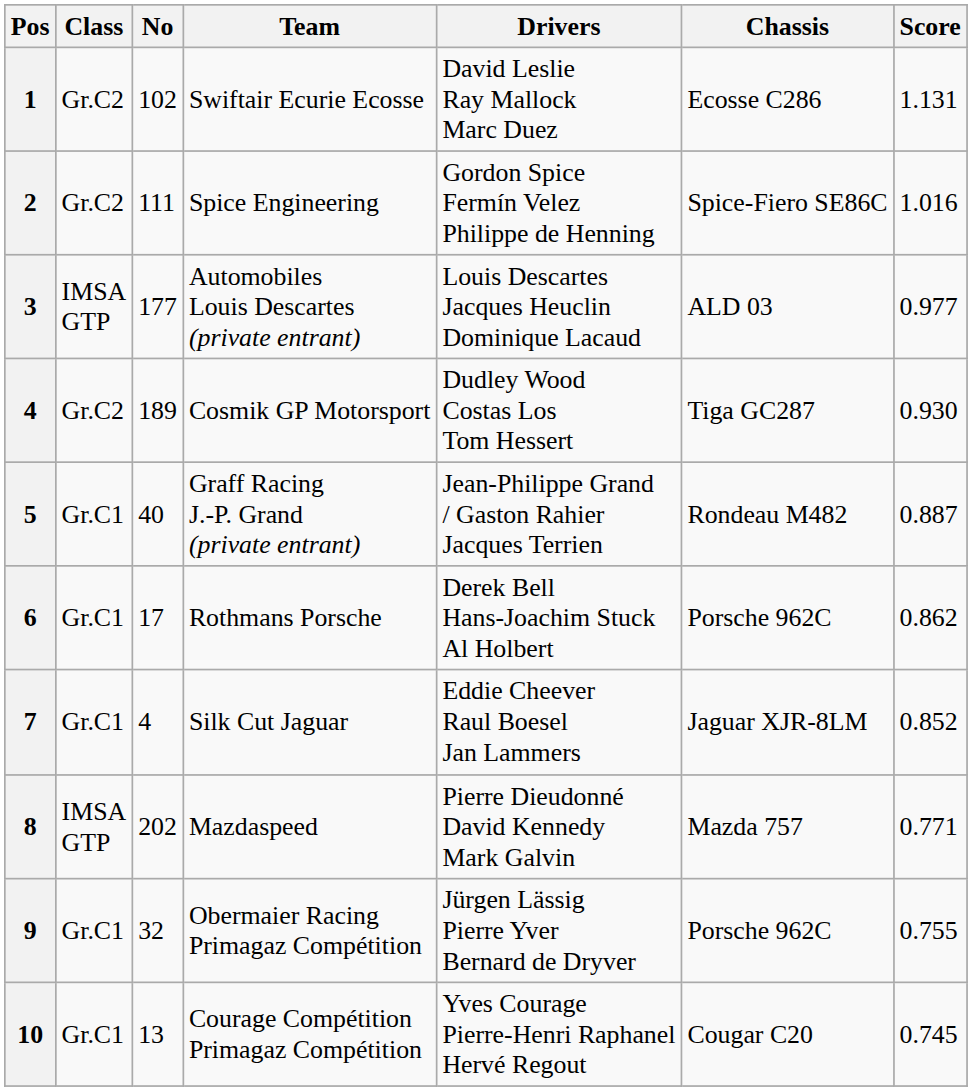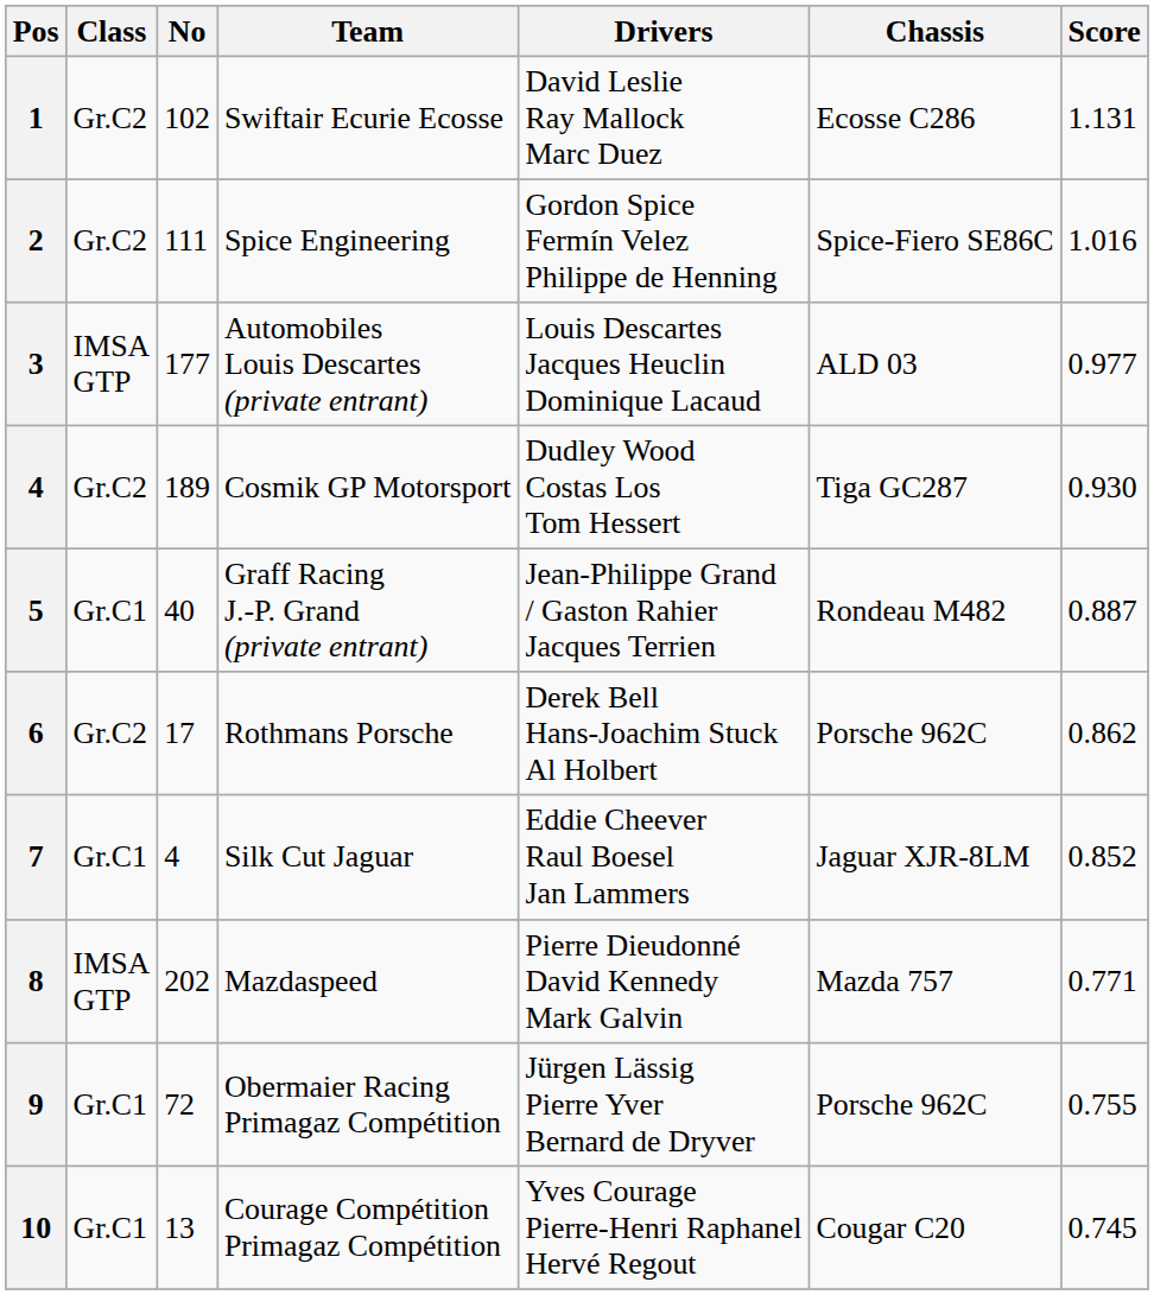Rothmans Porsche | Class: Gr.C1 -> Gr.C2
Obermaier Racing Primagaz Compétition | No: 32 -> 72
